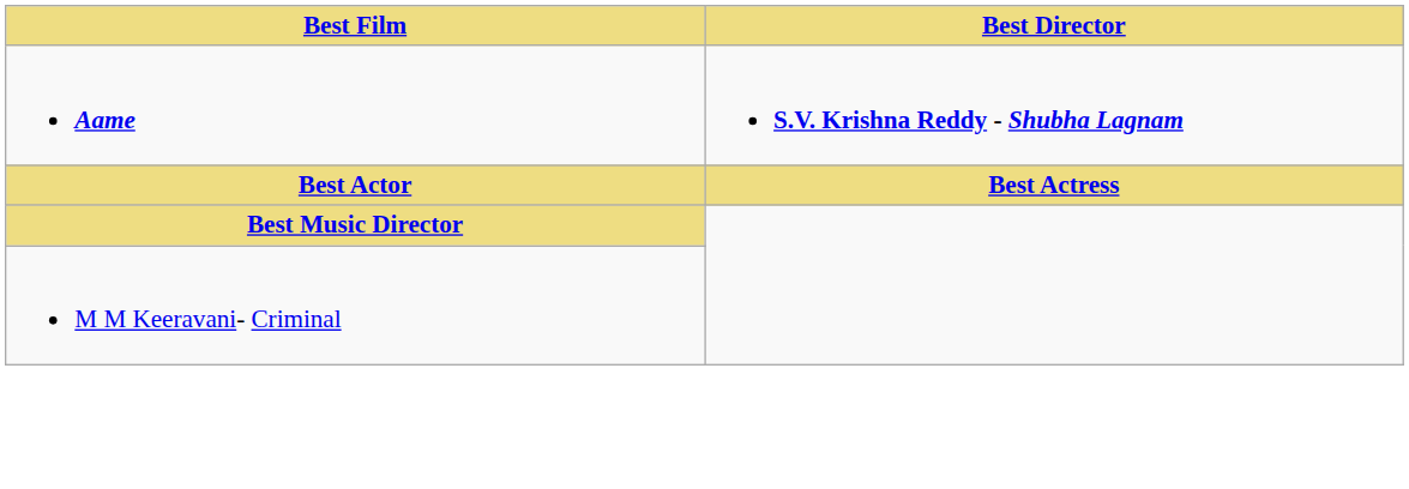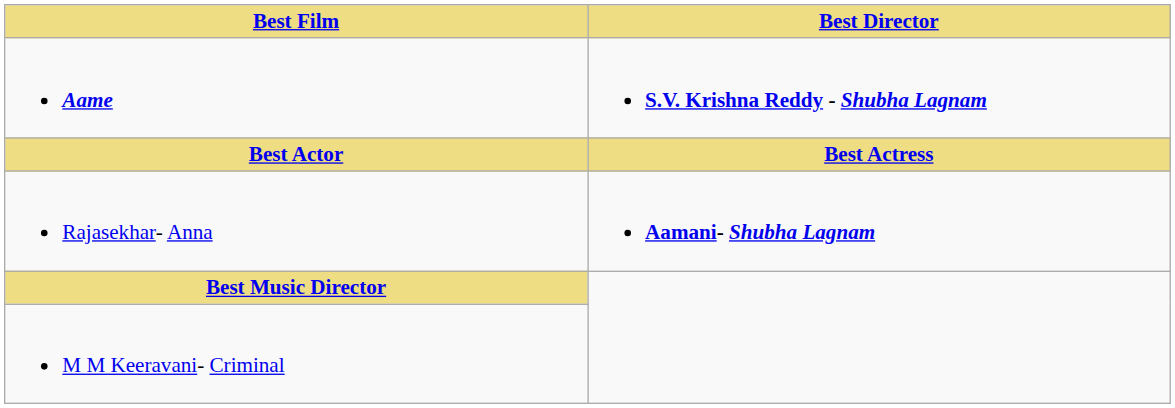+ row: Rajasekhar- Anna | Aamani- Shubha Lagnam
